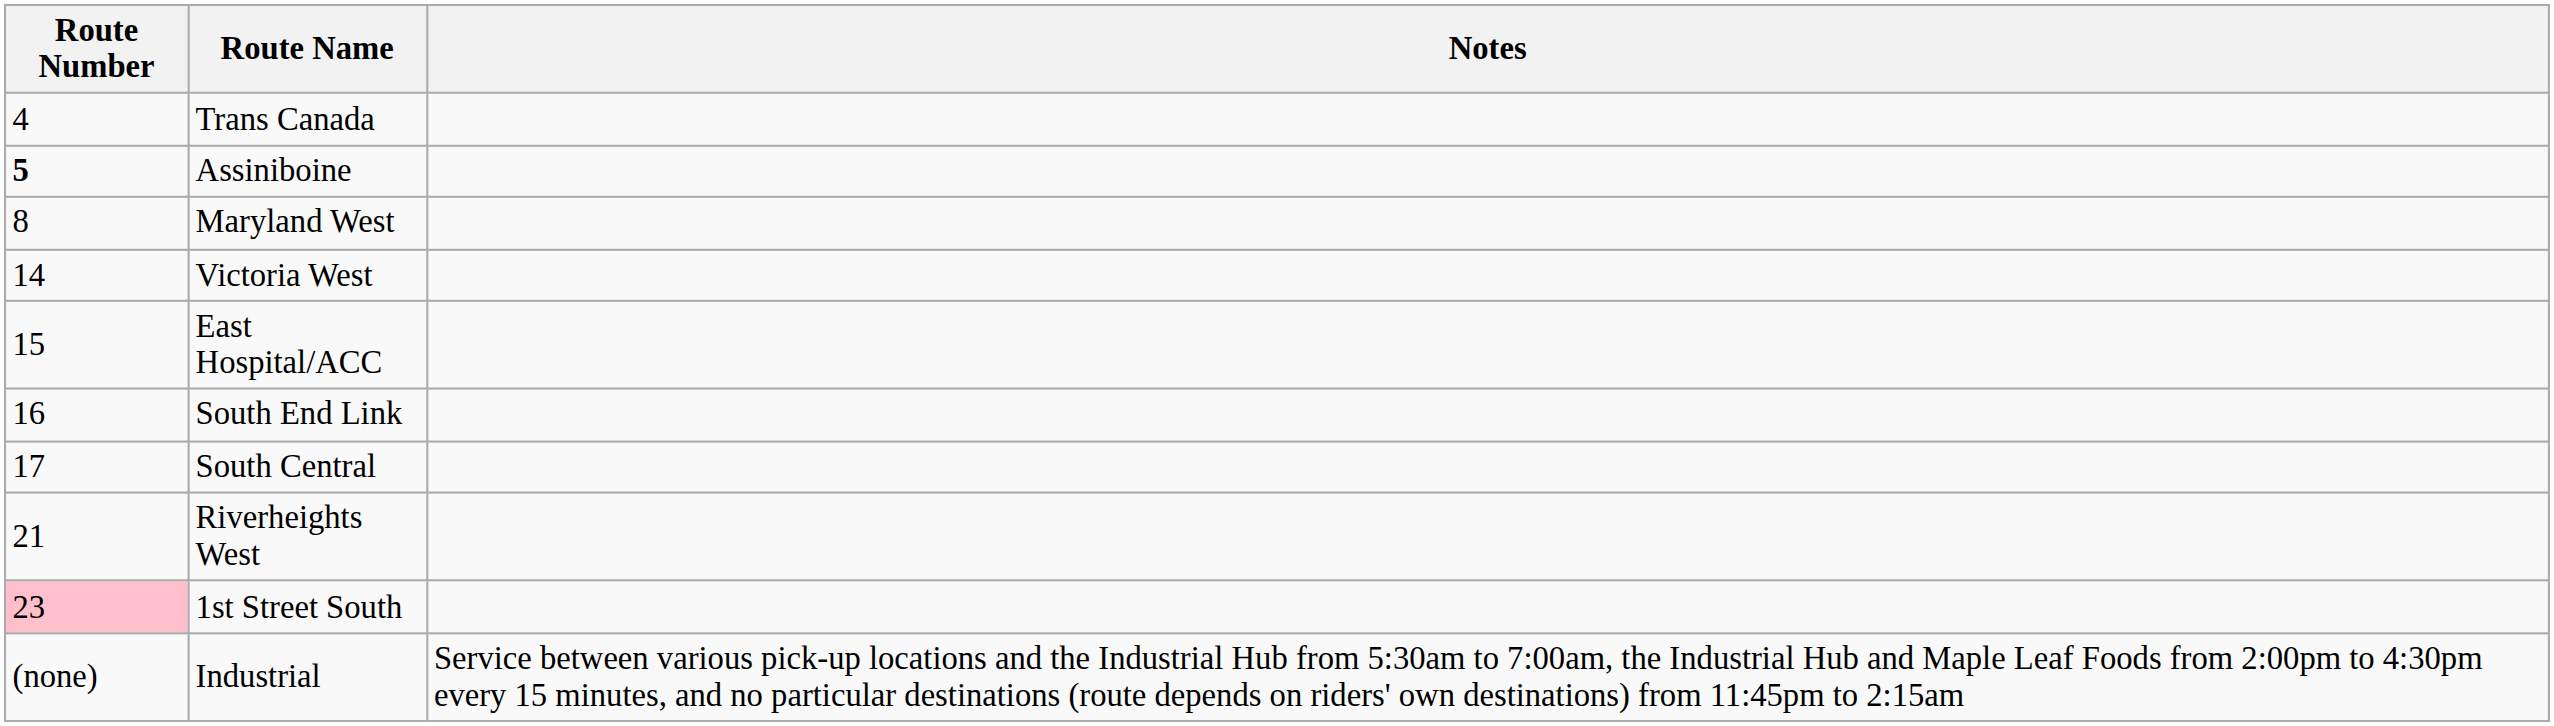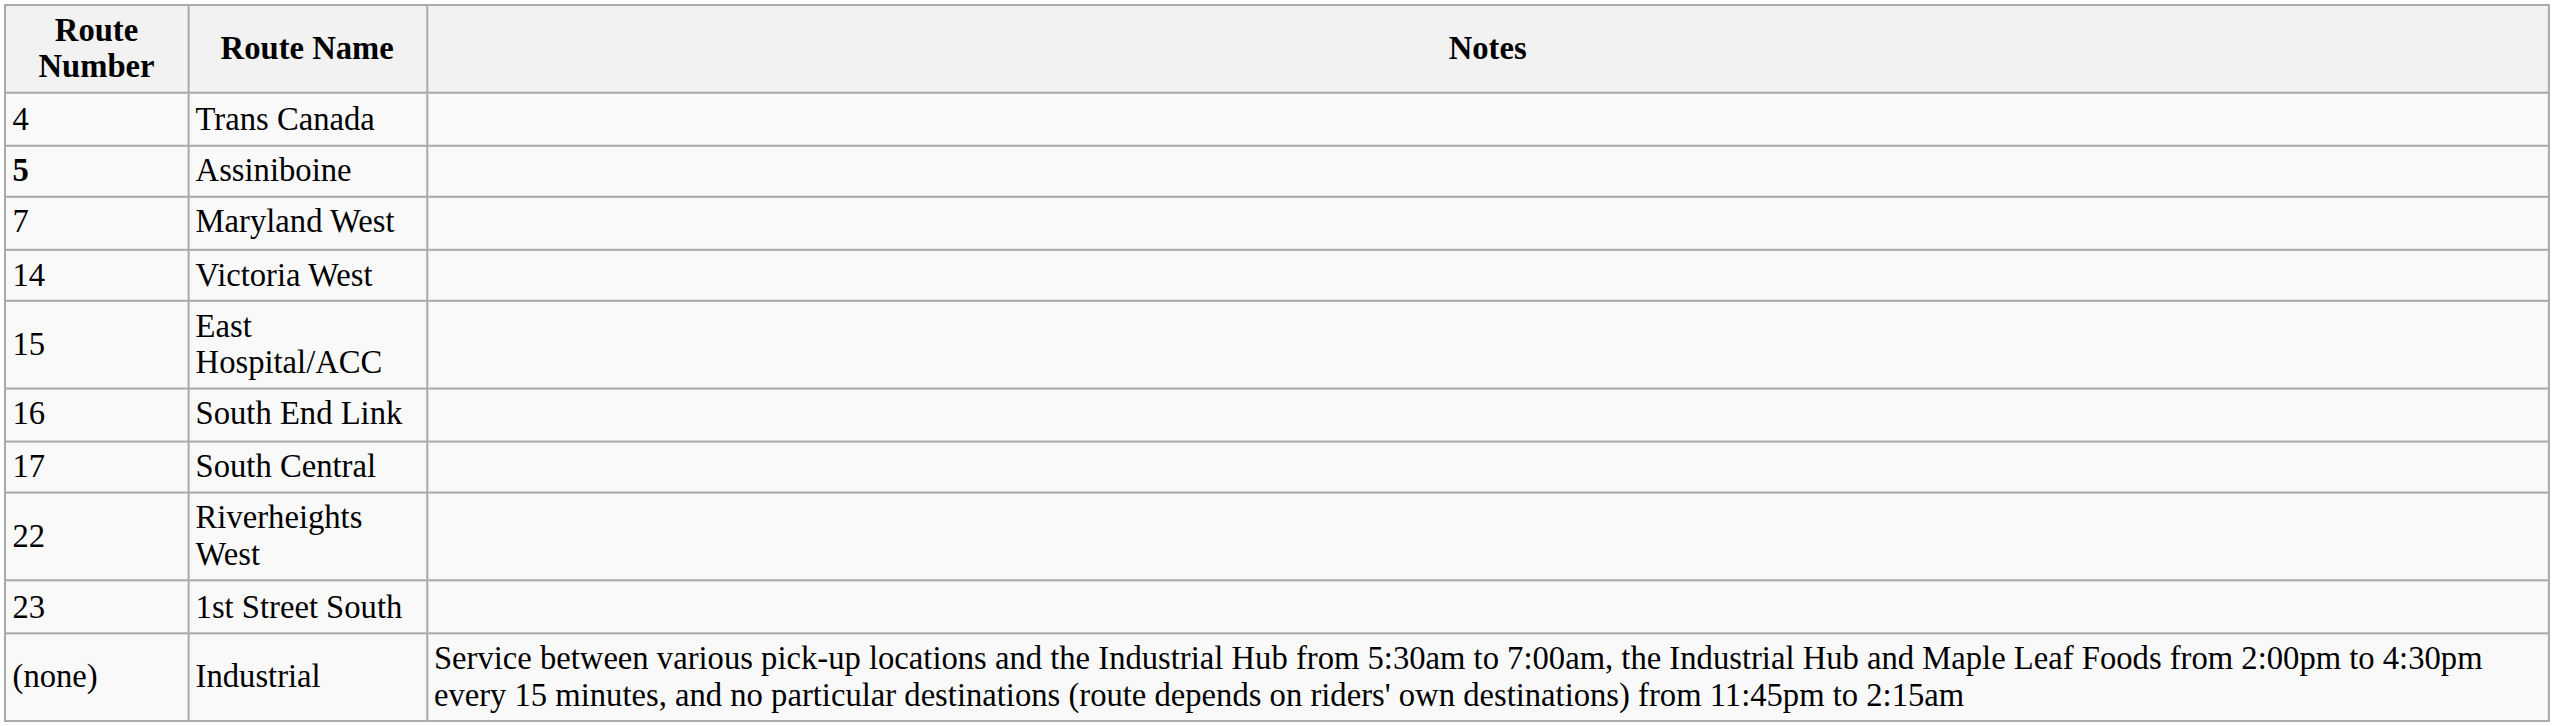Maryland West | Route Number: 8 -> 7
Riverheights West | Route Number: 21 -> 22
1st Street South | Route Number: pink background -> no background
